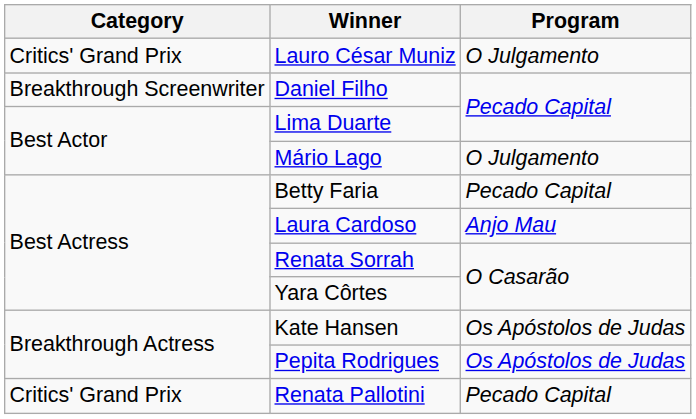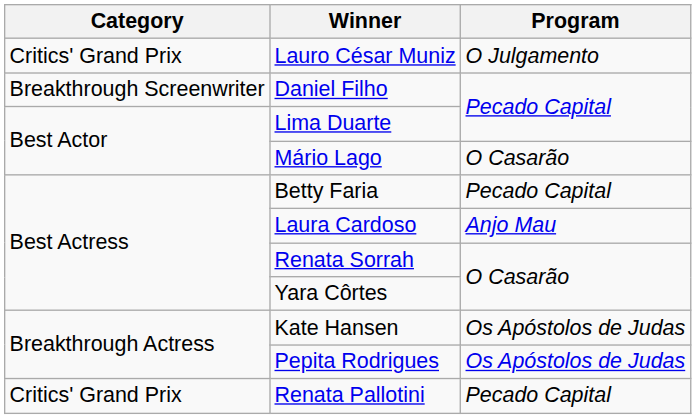Mário Lago | Program: O Julgamento -> O Casarão
